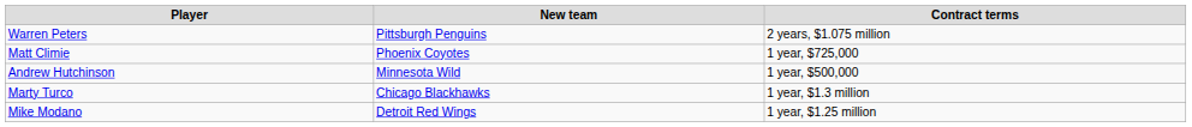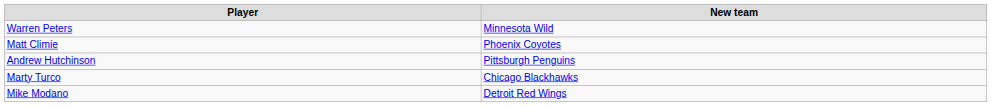- column: Contract terms | 2 years, $1.075 million | 1 year, $725,000 | 1 year, $500,000 | 1 year, $1.3 million | 1 year, $1.25 million
Warren Peters | New team: Pittsburgh Penguins -> Minnesota Wild
Andrew Hutchinson | New team: Minnesota Wild -> Pittsburgh Penguins
